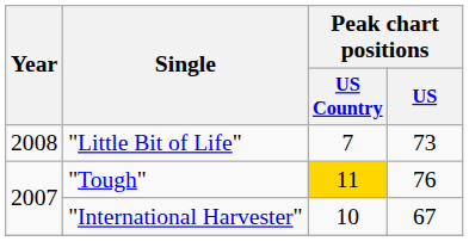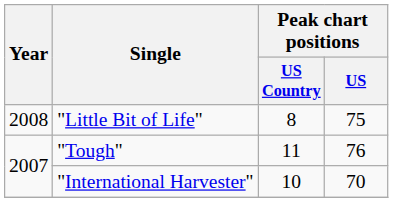"Little Bit of Life" | Peak chart positions / US Country: 7 -> 8
"Little Bit of Life" | Peak chart positions / US: 73 -> 75
"Tough" | Peak chart positions / US Country: gold background -> no background
"International Harvester" | Peak chart positions / US: 67 -> 70
